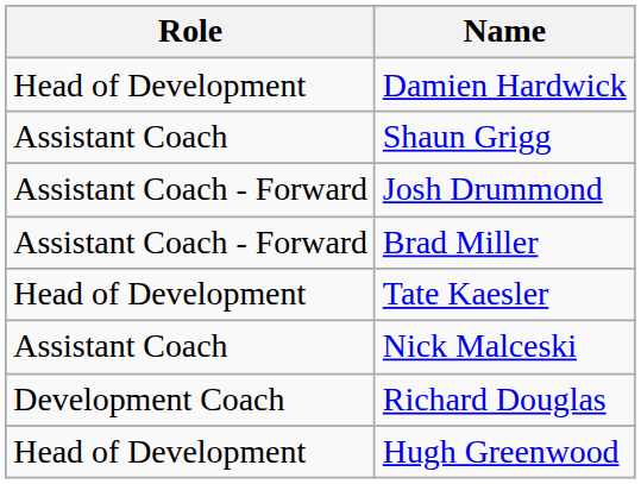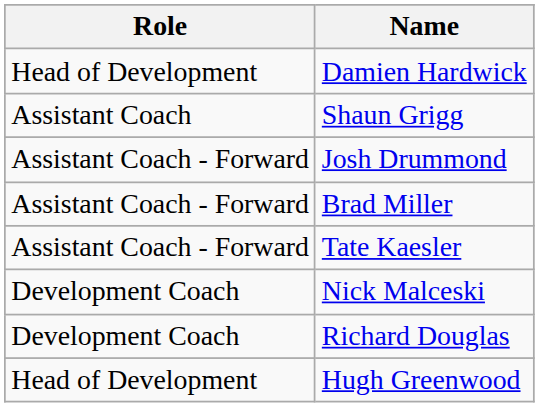Tate Kaesler | Role: Head of Development -> Assistant Coach - Forward
Nick Malceski | Role: Assistant Coach -> Development Coach
